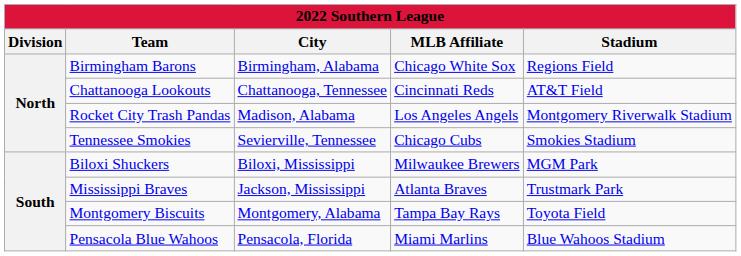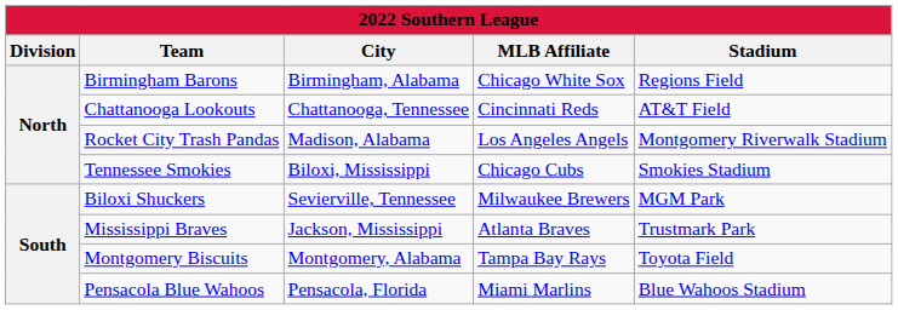Tennessee Smokies | City: Sevierville, Tennessee -> Biloxi, Mississippi
Biloxi Shuckers | City: Biloxi, Mississippi -> Sevierville, Tennessee
